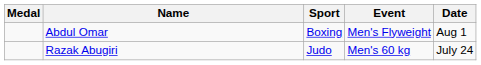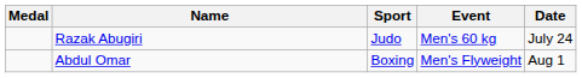rows swapped: Razak Abugiri <-> Abdul Omar
